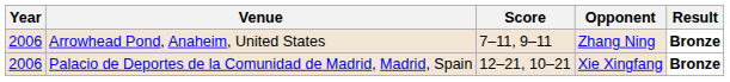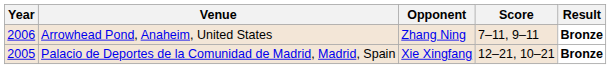columns swapped: Opponent <-> Score
Palacio de Deportes de la Comunidad de Madrid, Madrid, Spain | Year: 2006 -> 2005
